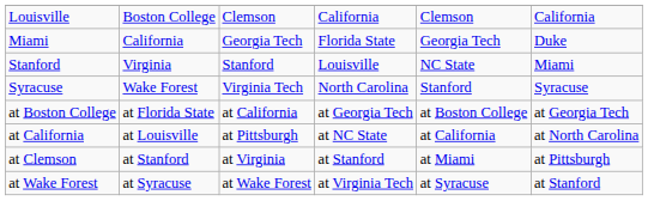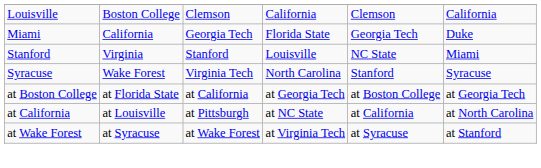- row: at Clemson | at Stanford | at Virginia | at Stanford | at Miami | at Pittsburgh
